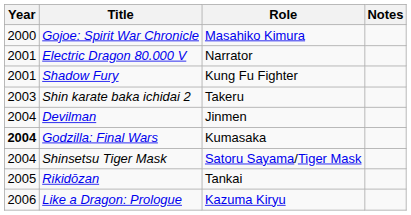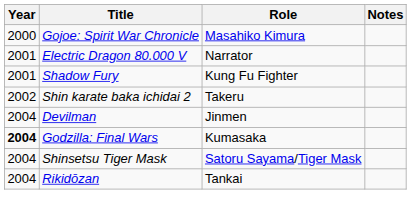Shin karate baka ichidai 2 | Year: 2003 -> 2002
Rikidōzan | Year: 2005 -> 2004
- row: 2006 | Like a Dragon: Prologue | Kazuma Kiryu
